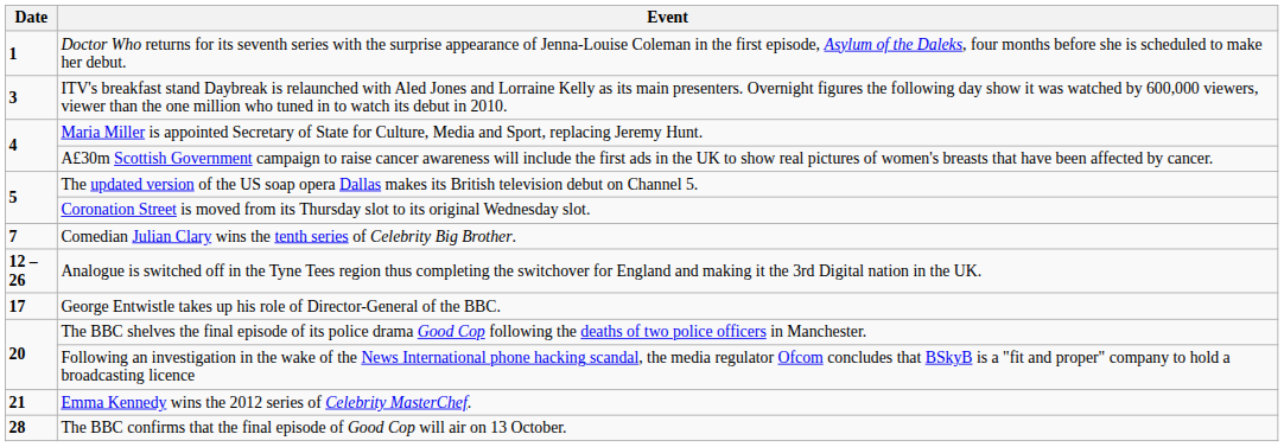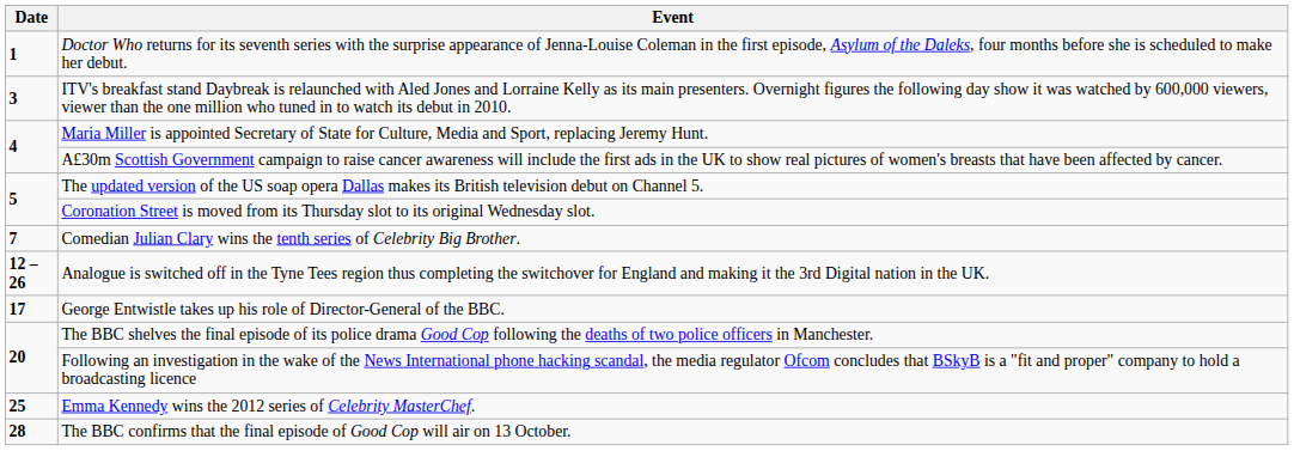Emma Kennedy wins the 2012 series of Celebrity MasterChef. | Date: 21 -> 25
